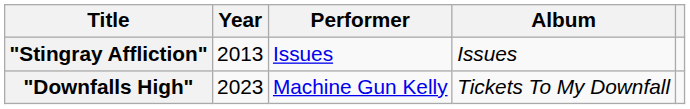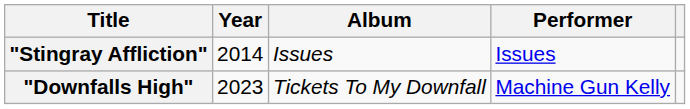columns swapped: Performer <-> Album
"Stingray Affliction" | Year: 2013 -> 2014
